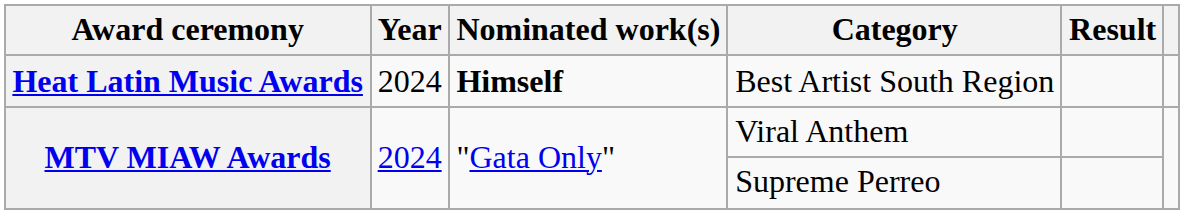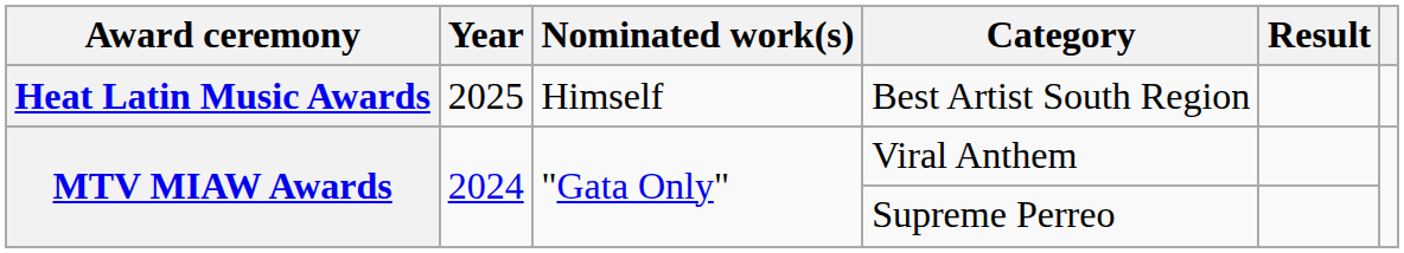Best Artist South Region | Year: 2024 -> 2025
Best Artist South Region | Nominated work(s): bold -> normal
